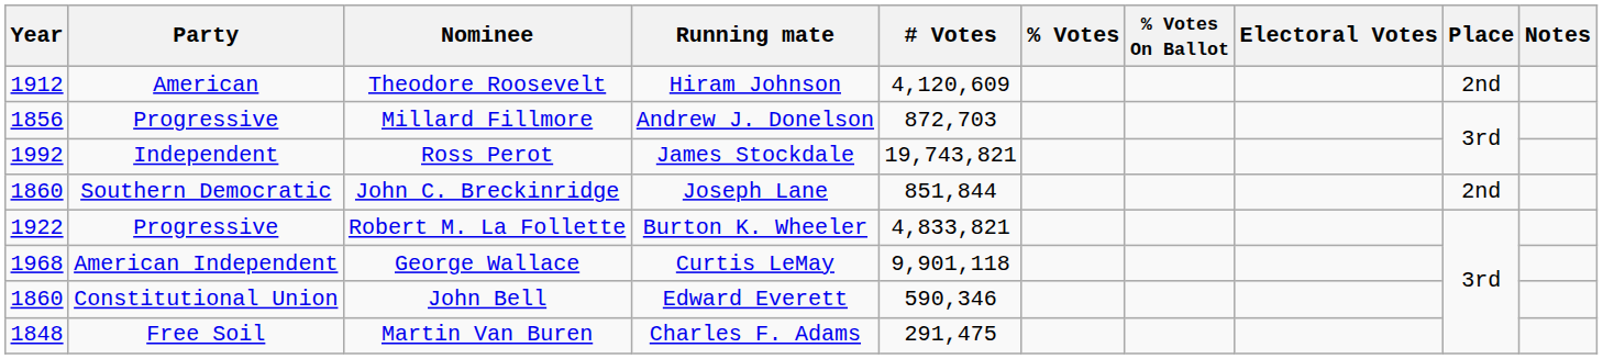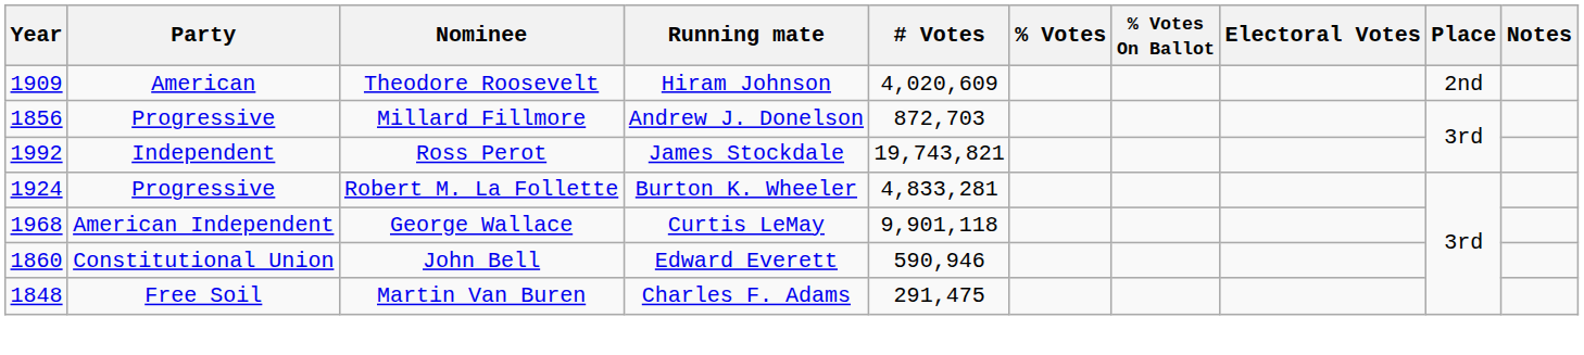Theodore Roosevelt | Year: 1912 -> 1909
Theodore Roosevelt | # Votes: 4,120,609 -> 4,020,609
- row: 1860 | Southern Democratic | John C. Breckinridge | Joseph Lane | 851,844 | 2nd
Robert M. La Follette | Year: 1922 -> 1924
Robert M. La Follette | # Votes: 4,833,821 -> 4,833,281
John Bell | # Votes: 590,346 -> 590,946
